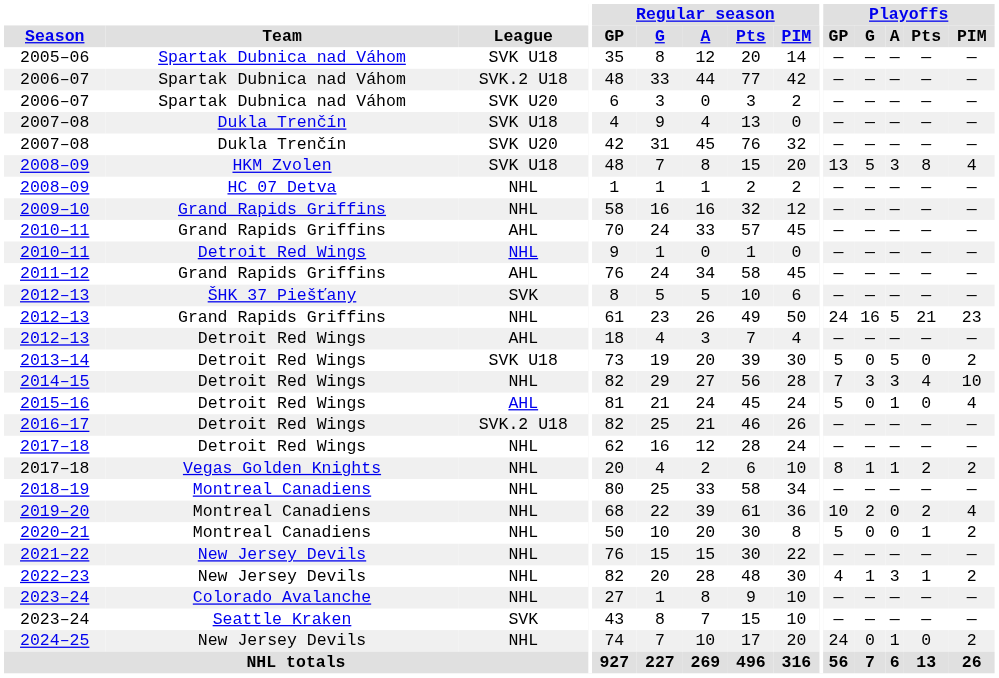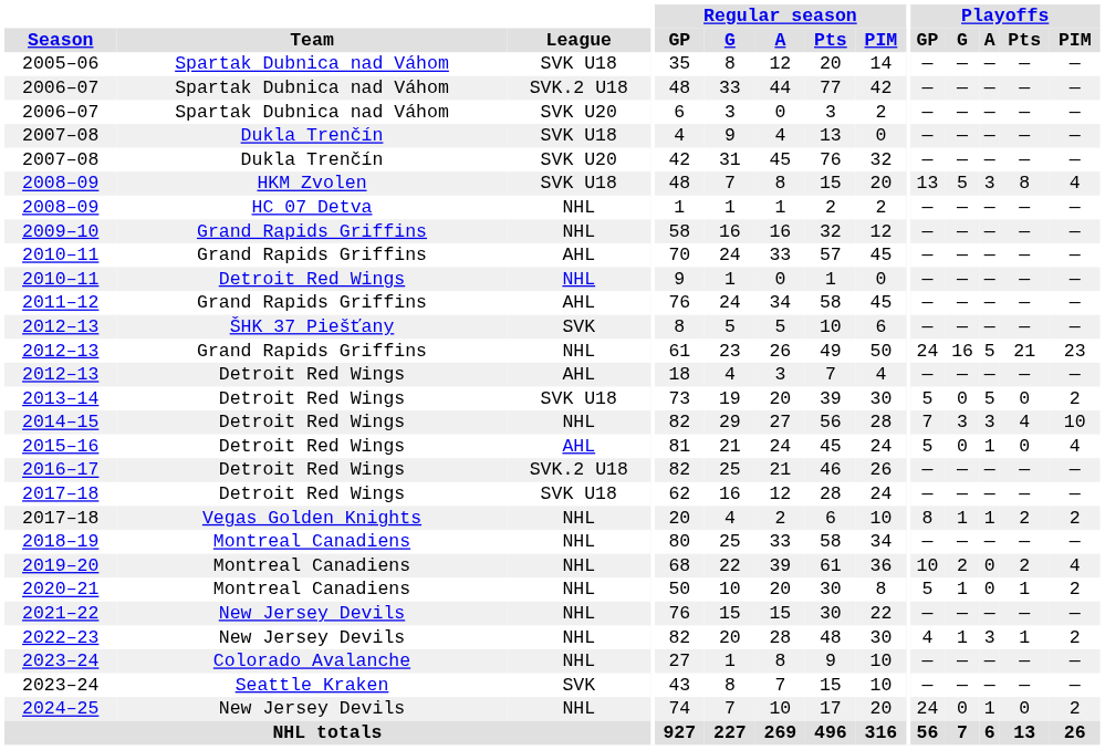2017–18 / Detroit Red Wings | League: NHL -> SVK U18
2020–21 | Playoffs / G: 0 -> 1
